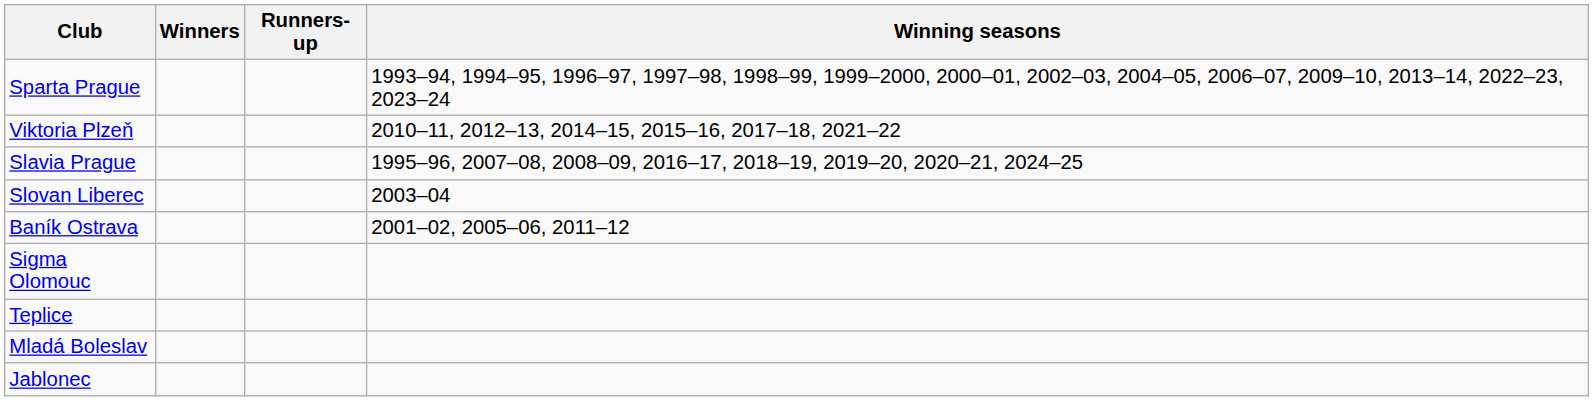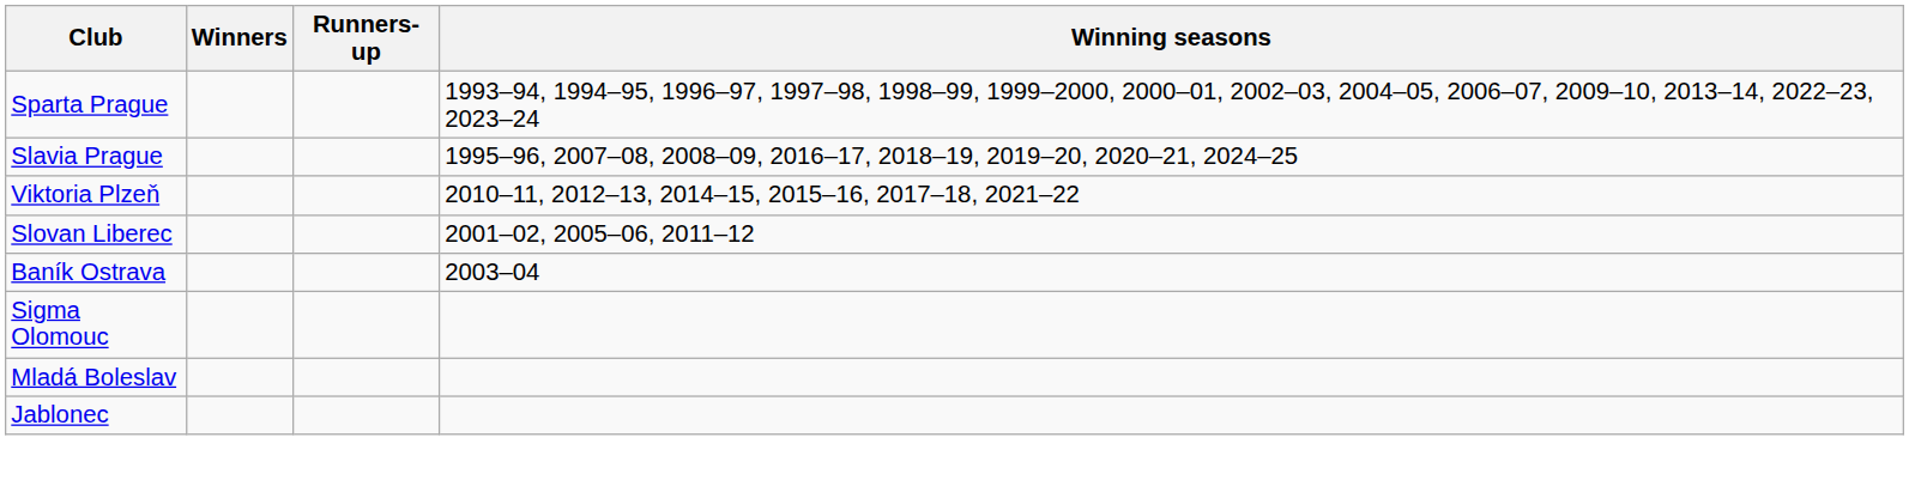rows swapped: Slavia Prague <-> Viktoria Plzeň
Slovan Liberec | Winning seasons: 2003–04 -> 2001–02, 2005–06, 2011–12
Baník Ostrava | Winning seasons: 2001–02, 2005–06, 2011–12 -> 2003–04
- row: Teplice
